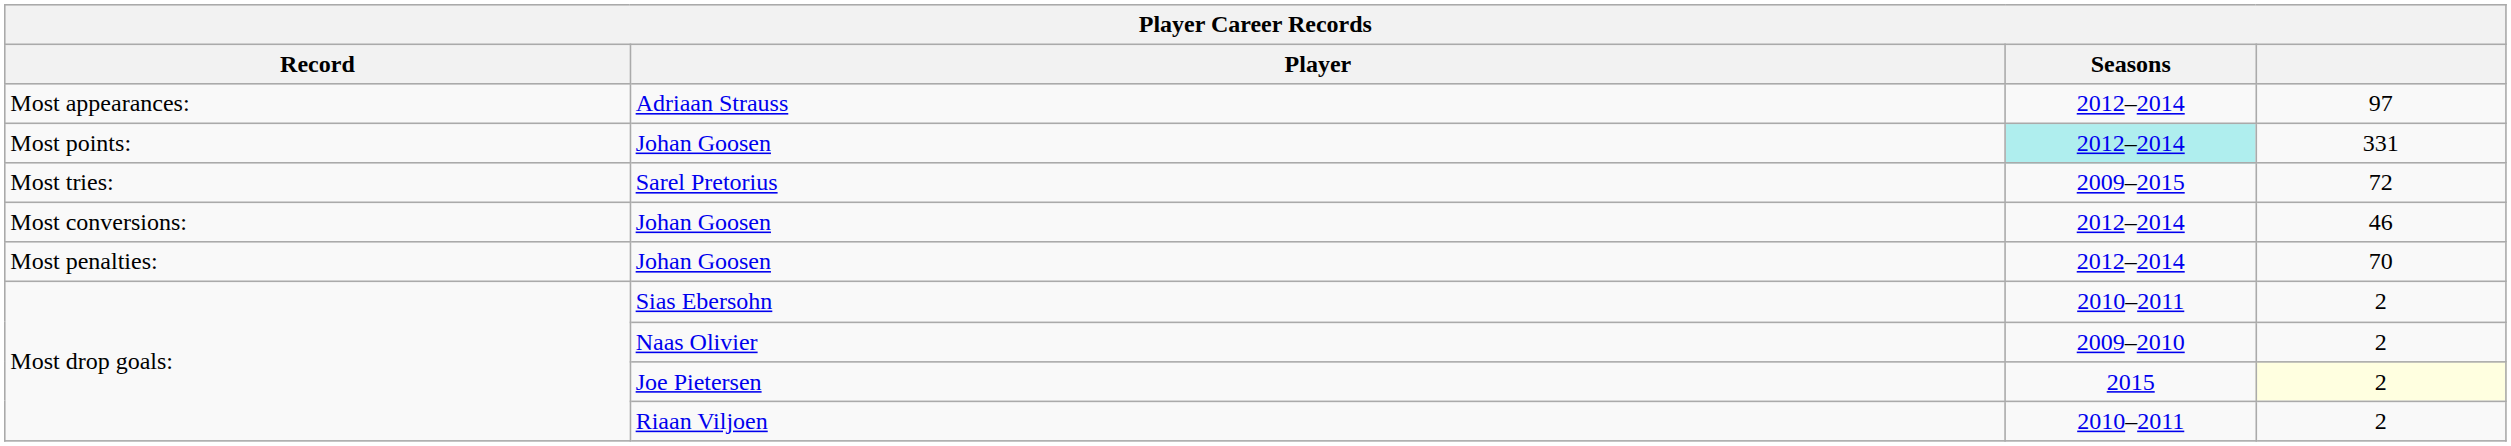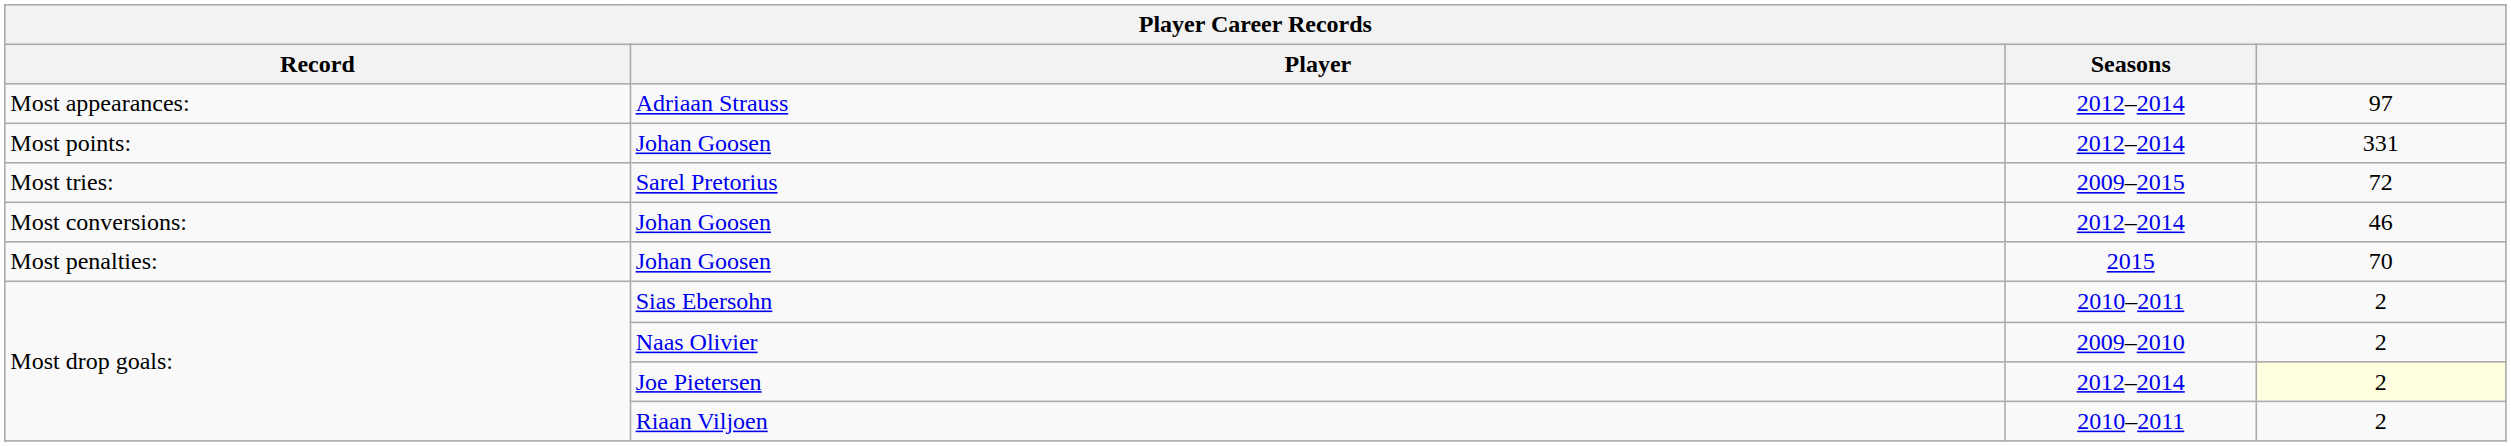Most points: / Johan Goosen | Seasons: paleturquoise background -> no background
Most penalties: / Johan Goosen | Seasons: 2012–2014 -> 2015
Joe Pietersen | Seasons: 2015 -> 2012–2014
